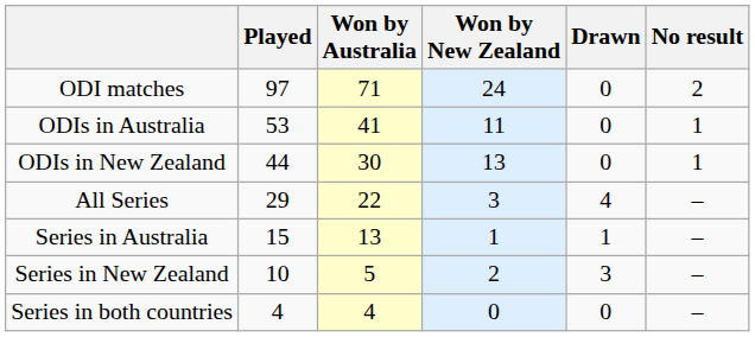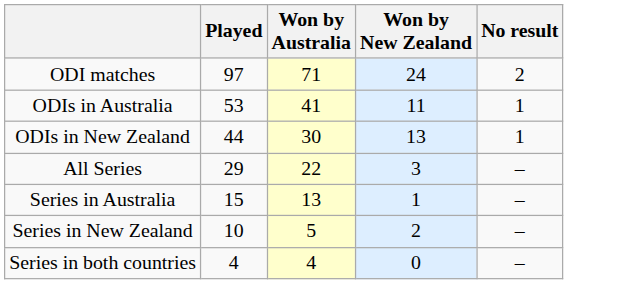- column: Drawn | 0 | 0 | 0 | 4 | 1 | 3 | 0
